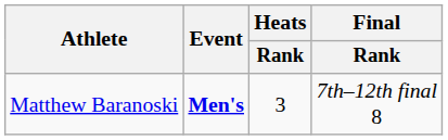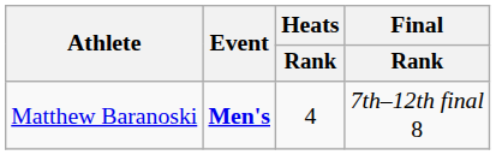Matthew Baranoski | Heats / Rank: 3 -> 4
